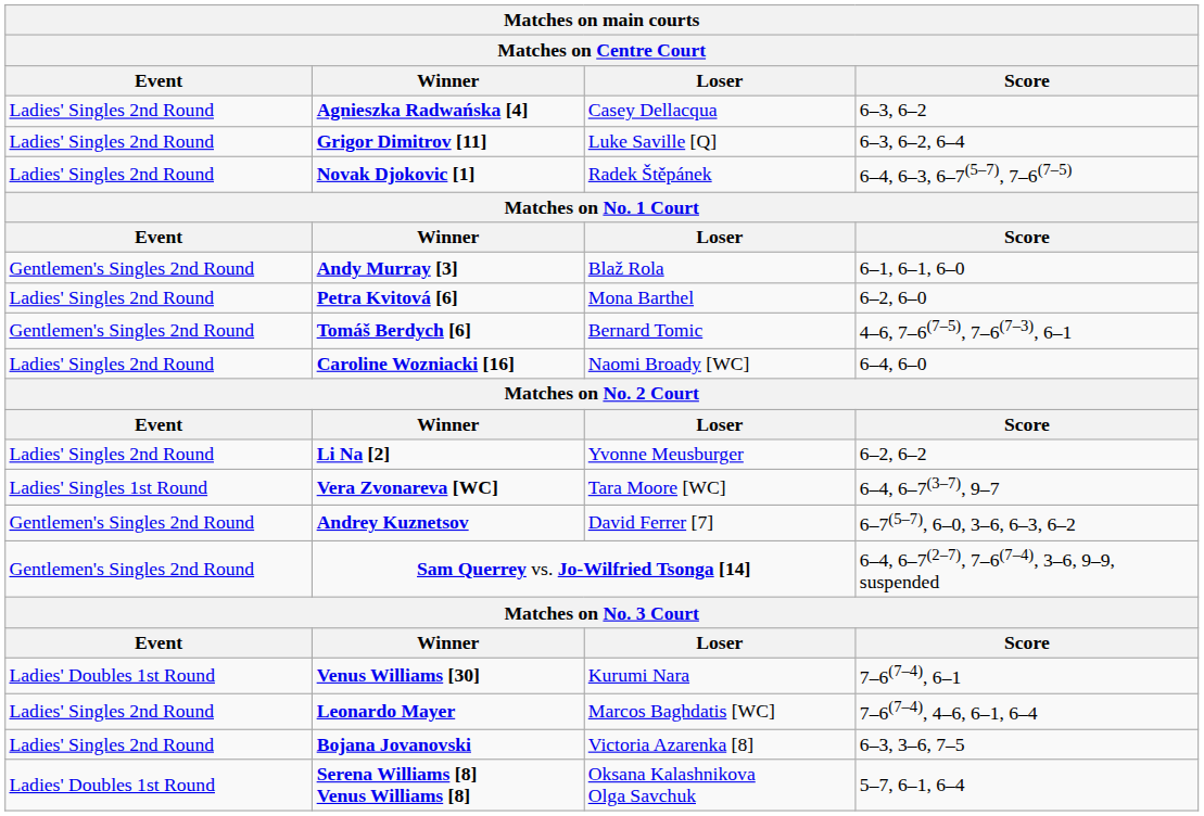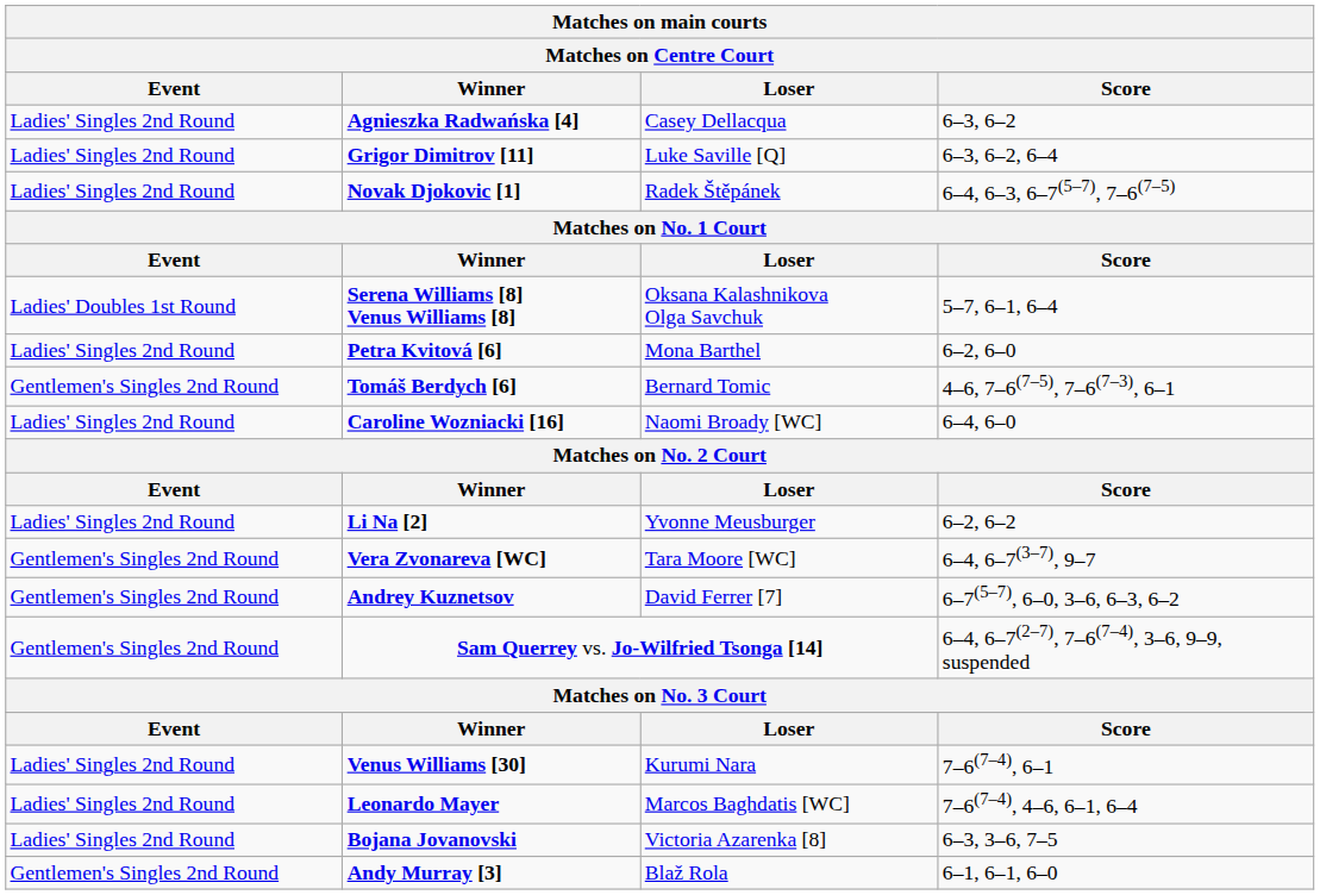rows swapped: Andy Murray [3] <-> Serena Williams [8] Venus Williams [8]
Vera Zvonareva [WC] | Event: Ladies' Singles 1st Round -> Gentlemen's Singles 2nd Round
Venus Williams [30] | Event: Ladies' Doubles 1st Round -> Ladies' Singles 2nd Round
